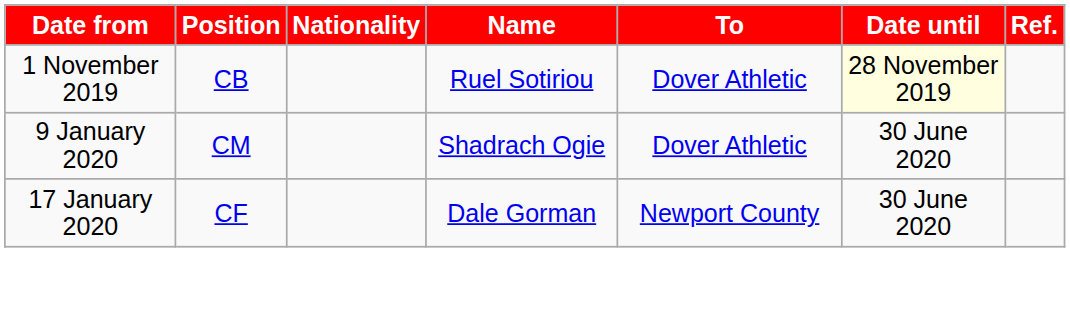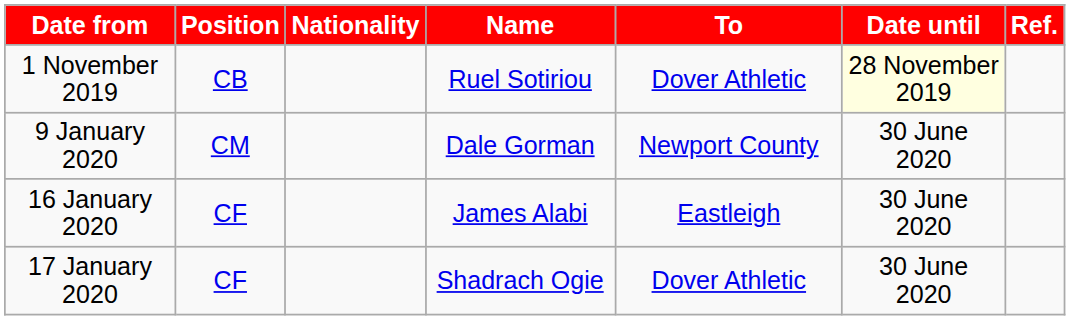9 January 2020 | Name: Shadrach Ogie -> Dale Gorman
9 January 2020 | To: Dover Athletic -> Newport County
+ row: 16 January 2020 | CF | James Alabi | Eastleigh | 30 June 2020
17 January 2020 | Name: Dale Gorman -> Shadrach Ogie
17 January 2020 | To: Newport County -> Dover Athletic
